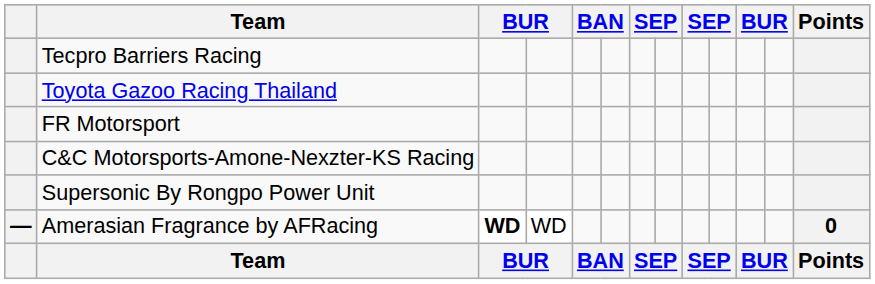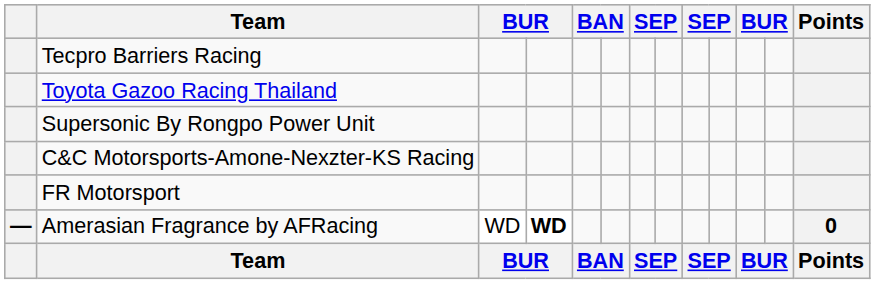rows swapped: Supersonic By Rongpo Power Unit <-> FR Motorsport
Amerasian Fragrance by AFRacing | column 3: bold -> normal
Amerasian Fragrance by AFRacing | column 4: normal -> bold
